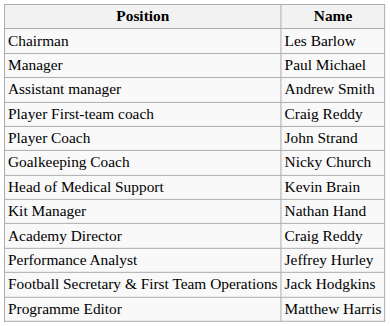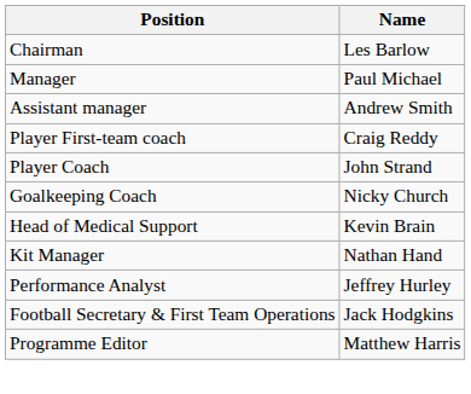- row: Academy Director | Craig Reddy
